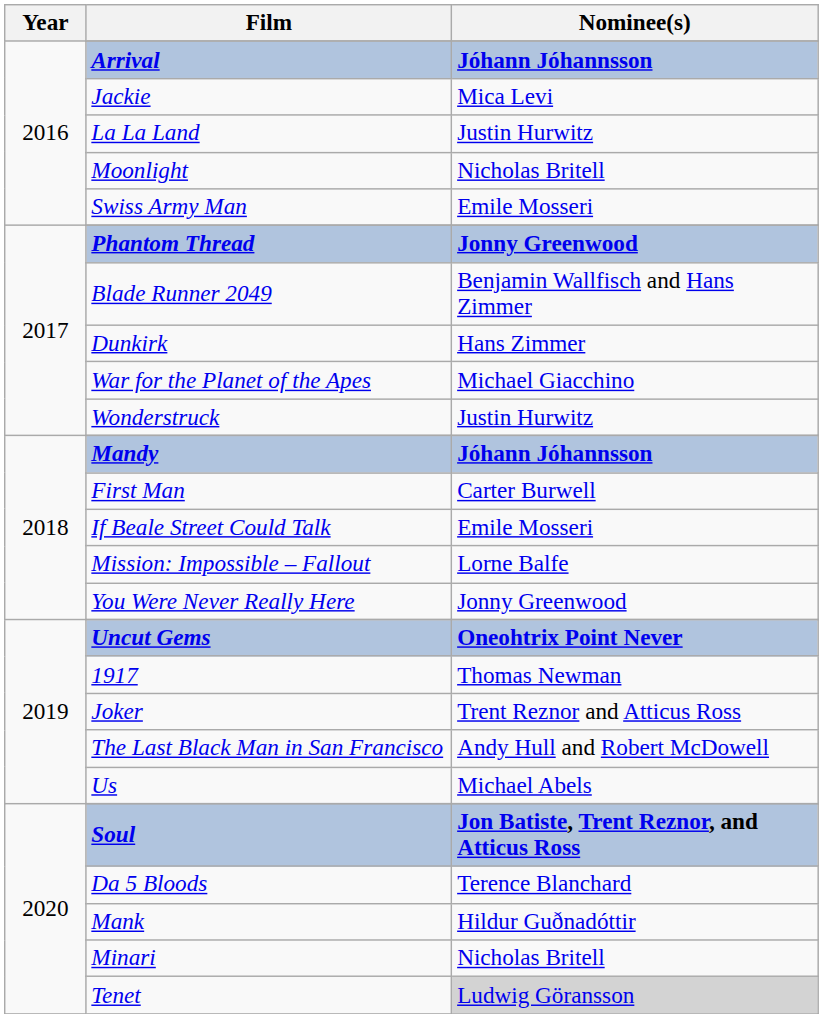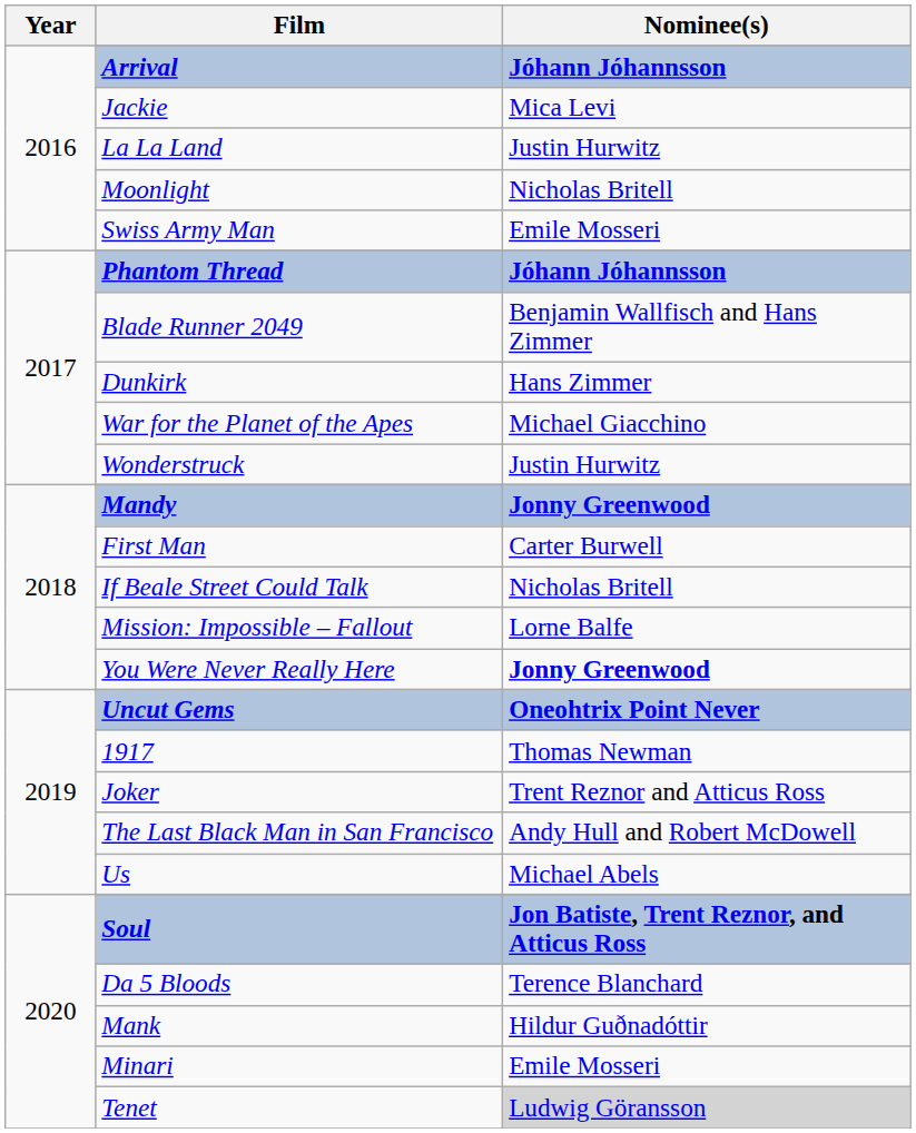Phantom Thread | Nominee(s): Jonny Greenwood -> Jóhann Jóhannsson
Mandy | Nominee(s): Jóhann Jóhannsson -> Jonny Greenwood
If Beale Street Could Talk | Nominee(s): Emile Mosseri -> Nicholas Britell
You Were Never Really Here | Nominee(s): normal -> bold
Minari | Nominee(s): Nicholas Britell -> Emile Mosseri
